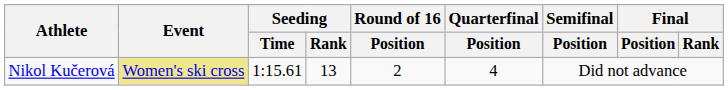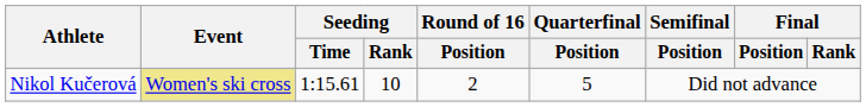Nikol Kučerová | Seeding / Rank: 13 -> 10
Nikol Kučerová | Quarterfinal / Position: 4 -> 5
